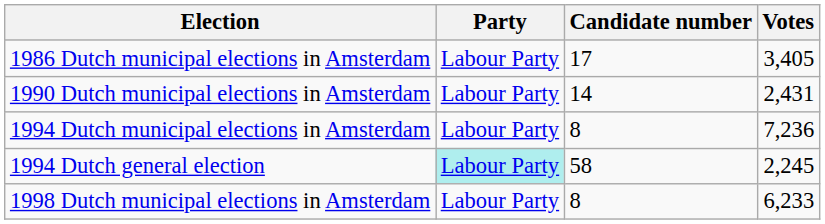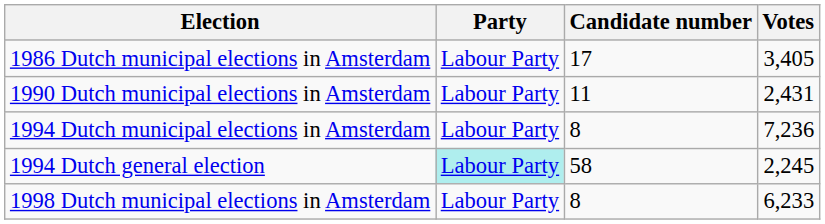1990 Dutch municipal elections in Amsterdam | Candidate number: 14 -> 11
